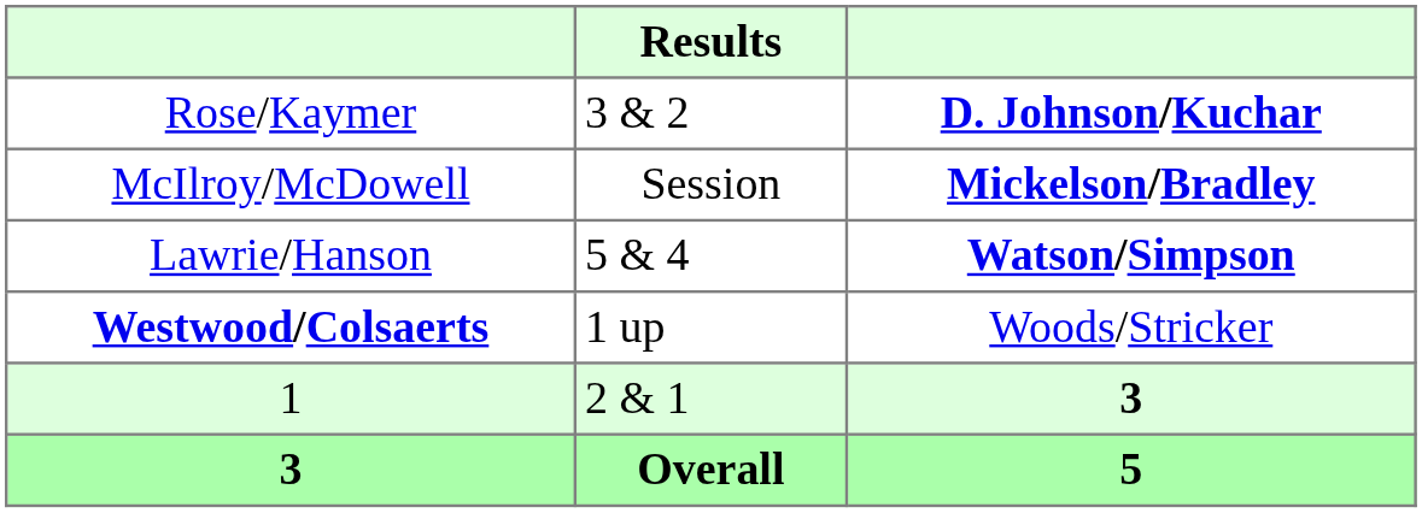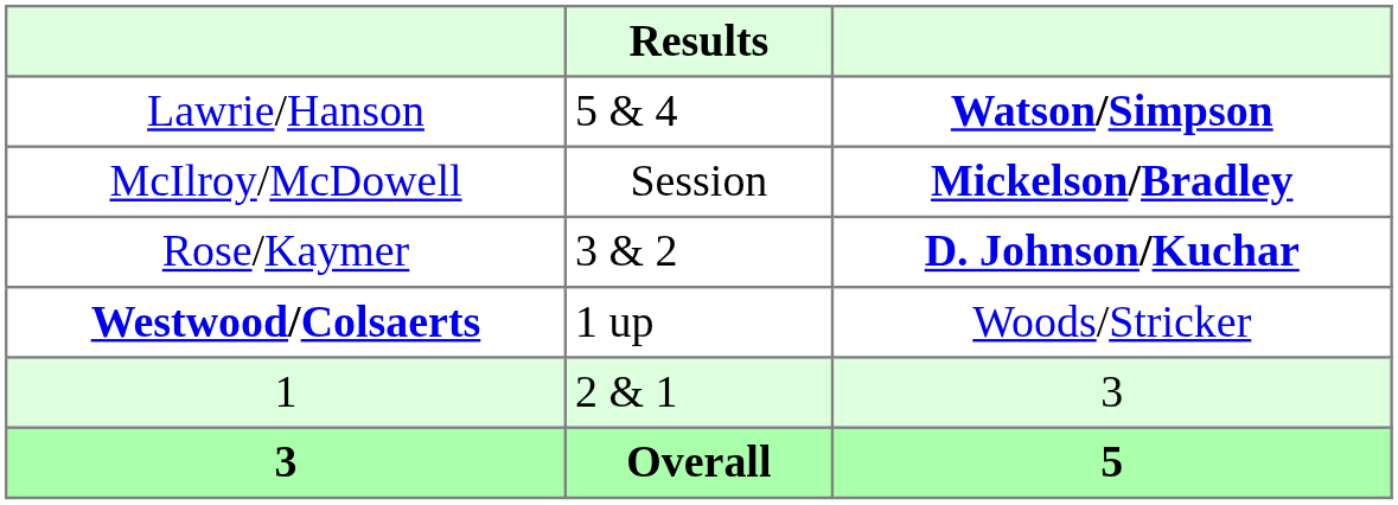rows swapped: Lawrie/Hanson <-> Rose/Kaymer
1 | column 3: bold -> normal
